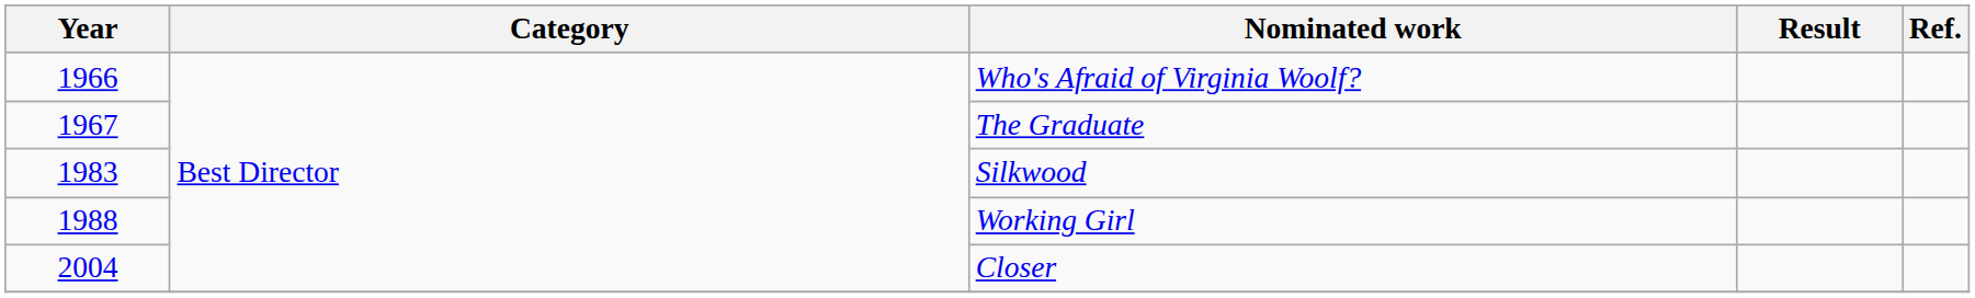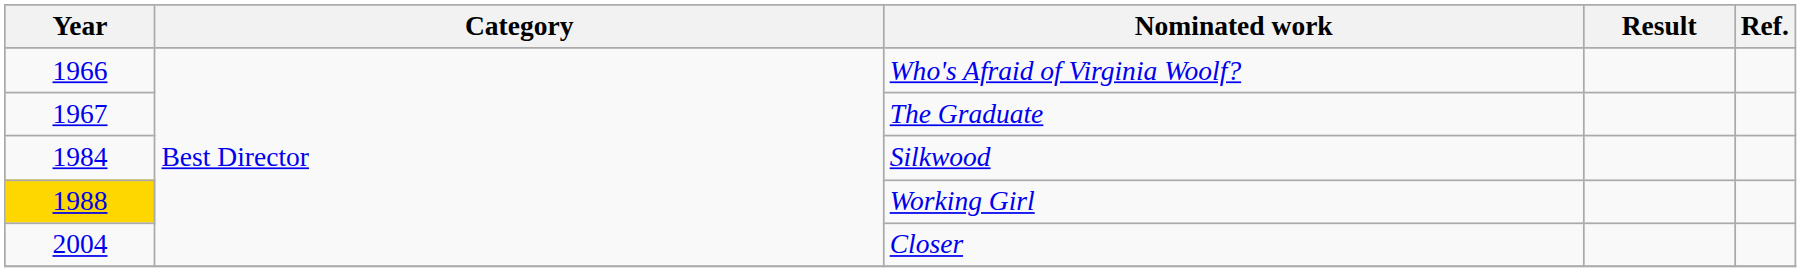Silkwood | Year: 1983 -> 1984
Working Girl | Year: no background -> gold background
